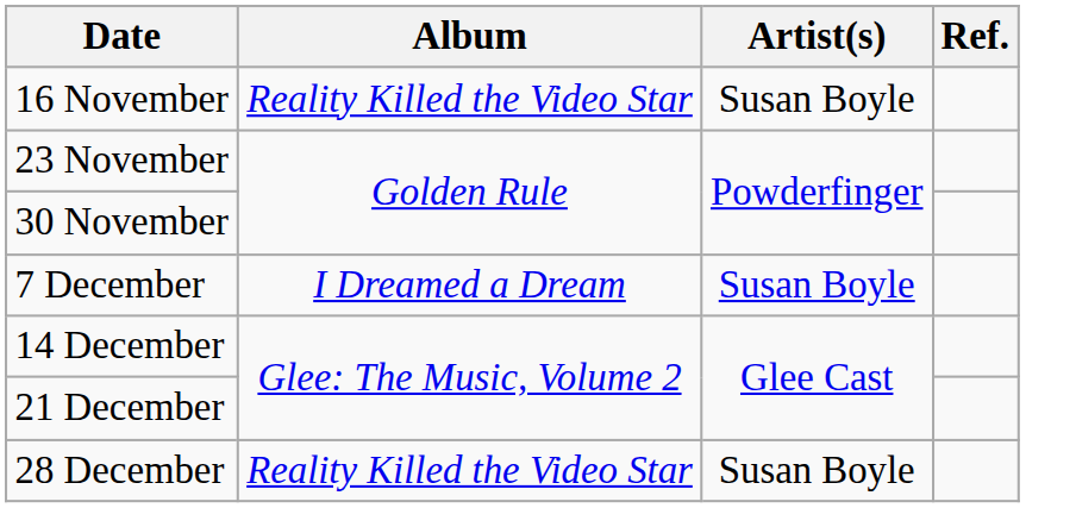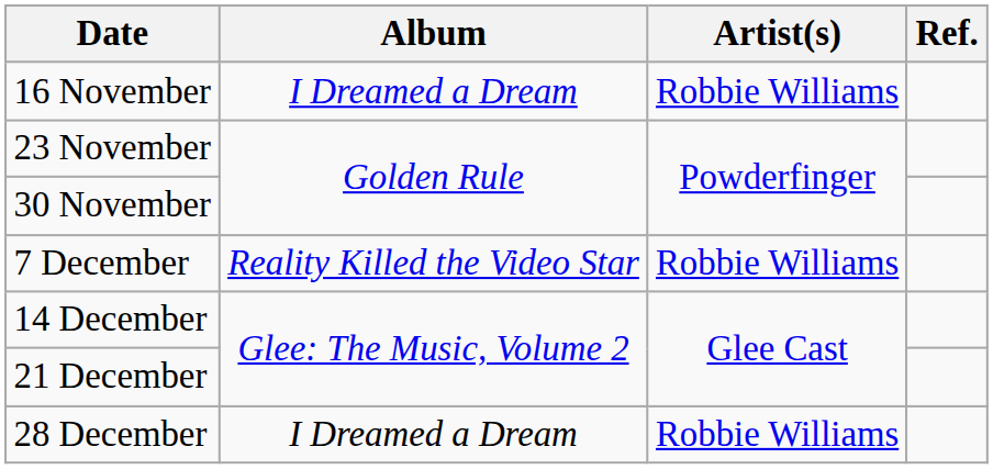16 November | Album: Reality Killed the Video Star -> I Dreamed a Dream
16 November | Artist(s): Susan Boyle -> Robbie Williams
7 December | Album: I Dreamed a Dream -> Reality Killed the Video Star
7 December | Artist(s): Susan Boyle -> Robbie Williams
28 December | Album: Reality Killed the Video Star -> I Dreamed a Dream
28 December | Artist(s): Susan Boyle -> Robbie Williams
